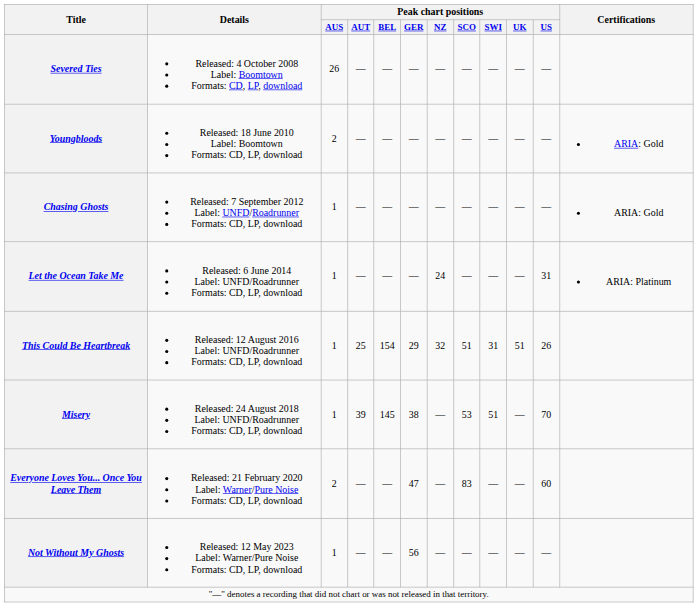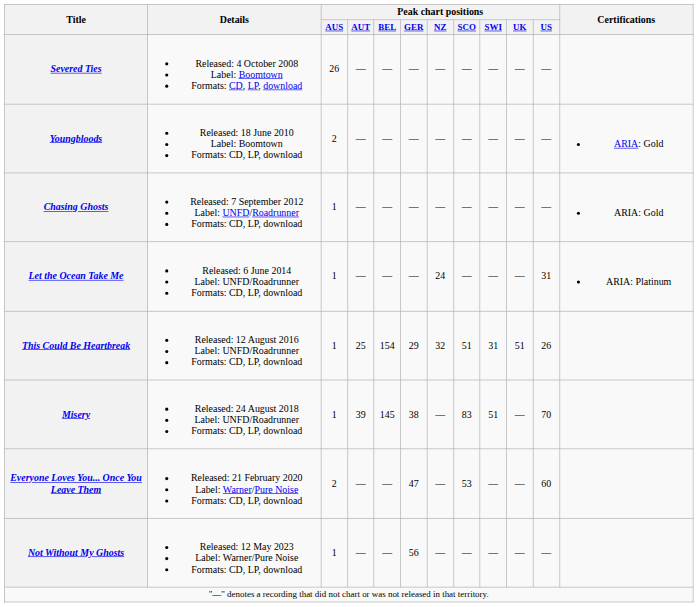Misery | Peak chart positions / SCO: 53 -> 83
Everyone Loves You... Once You Leave Them | Peak chart positions / SCO: 83 -> 53
